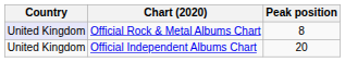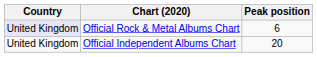Official Rock & Metal Albums Chart | Peak position: 8 -> 6
